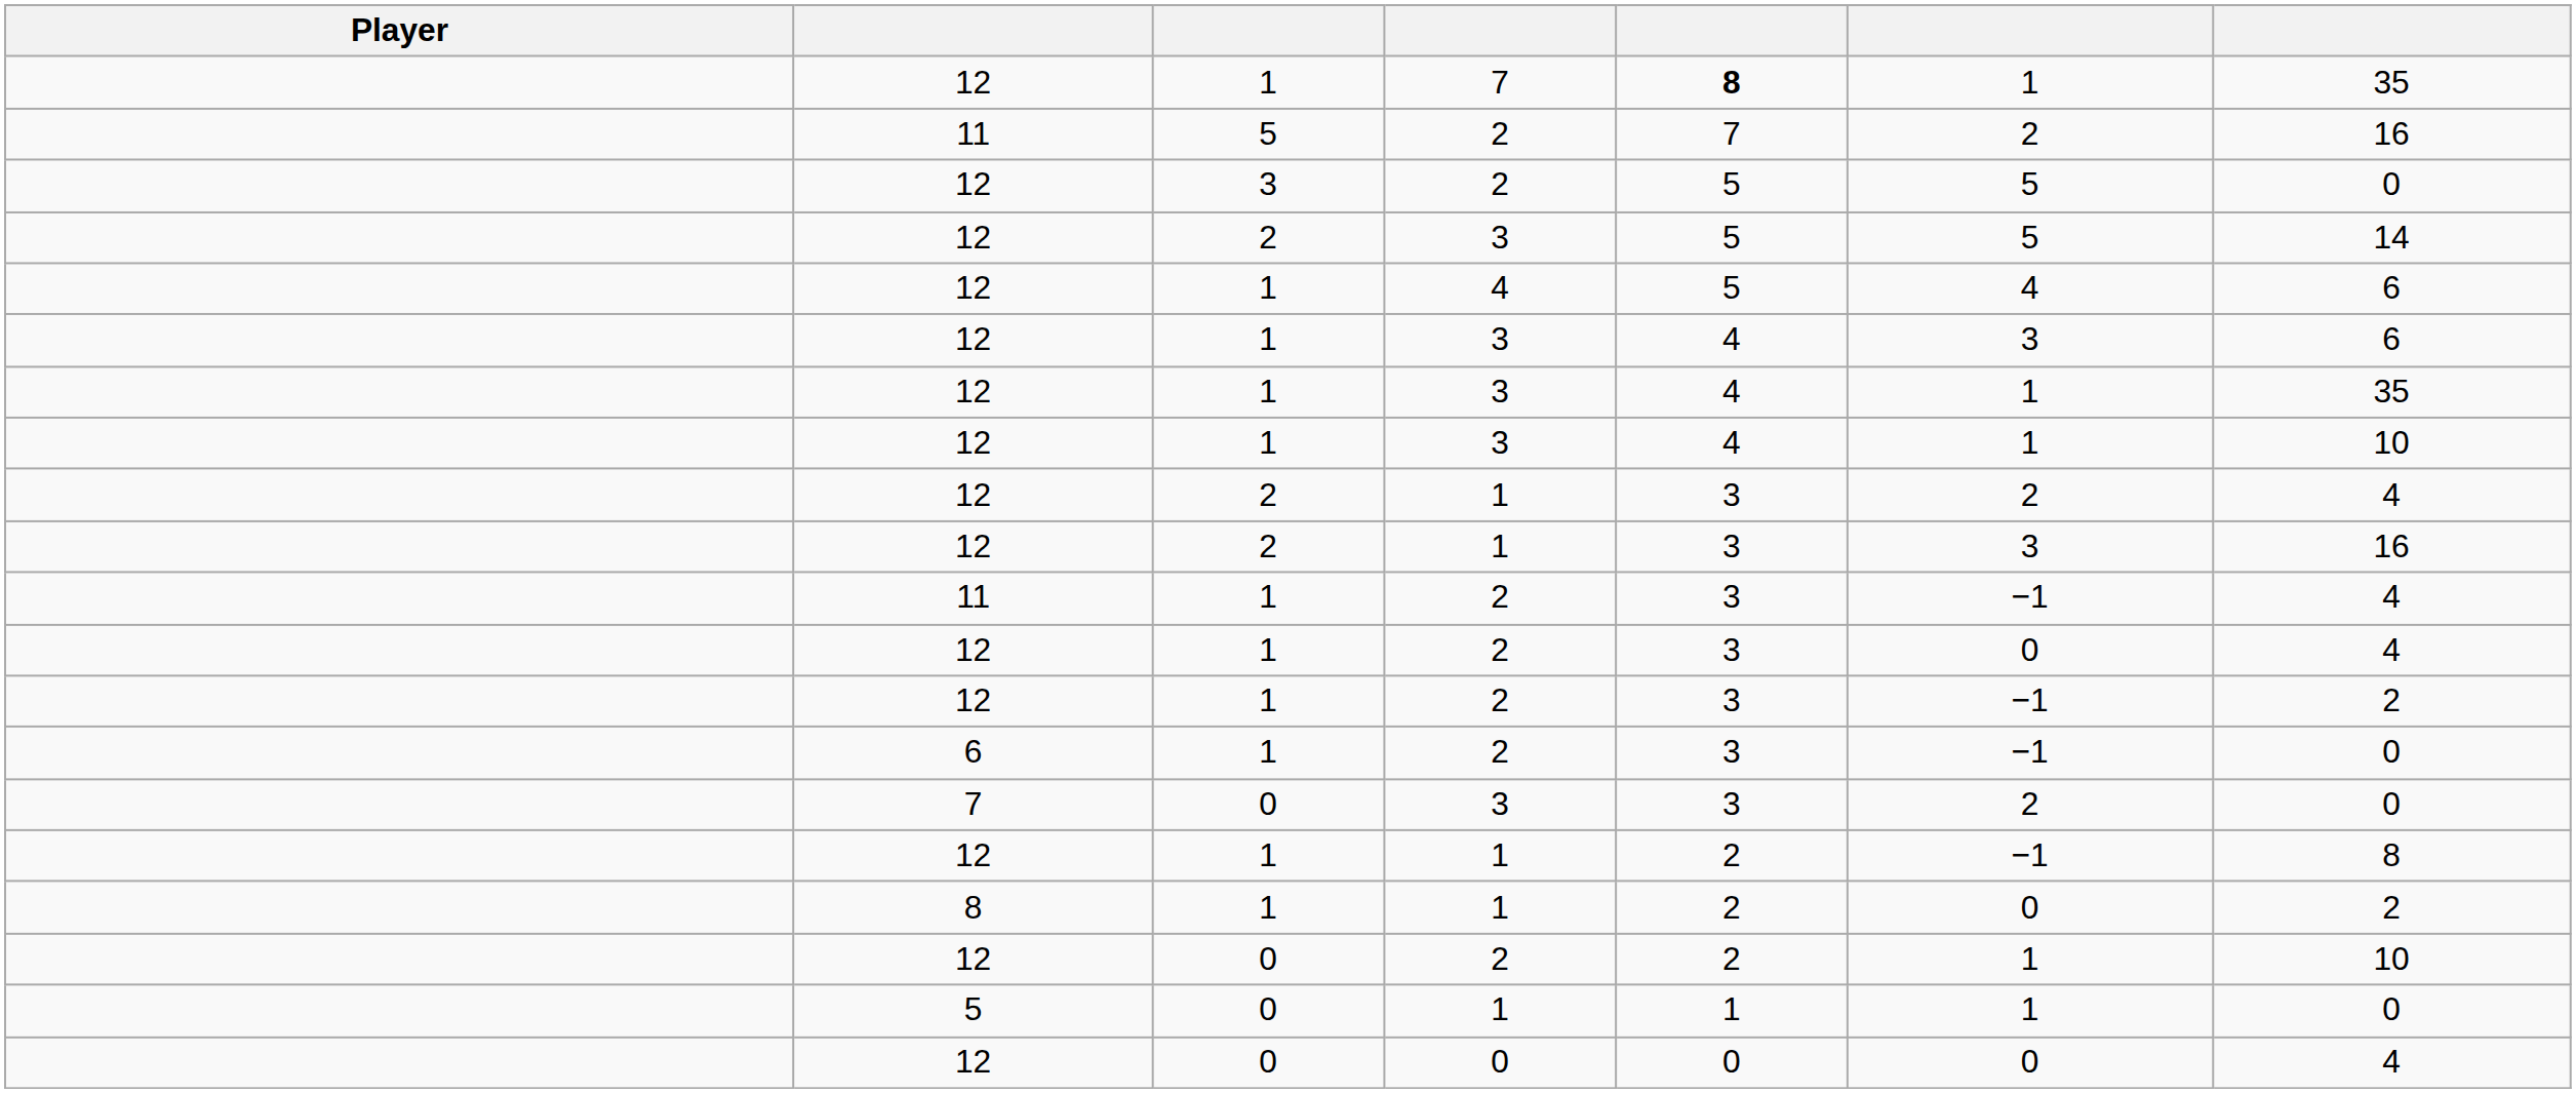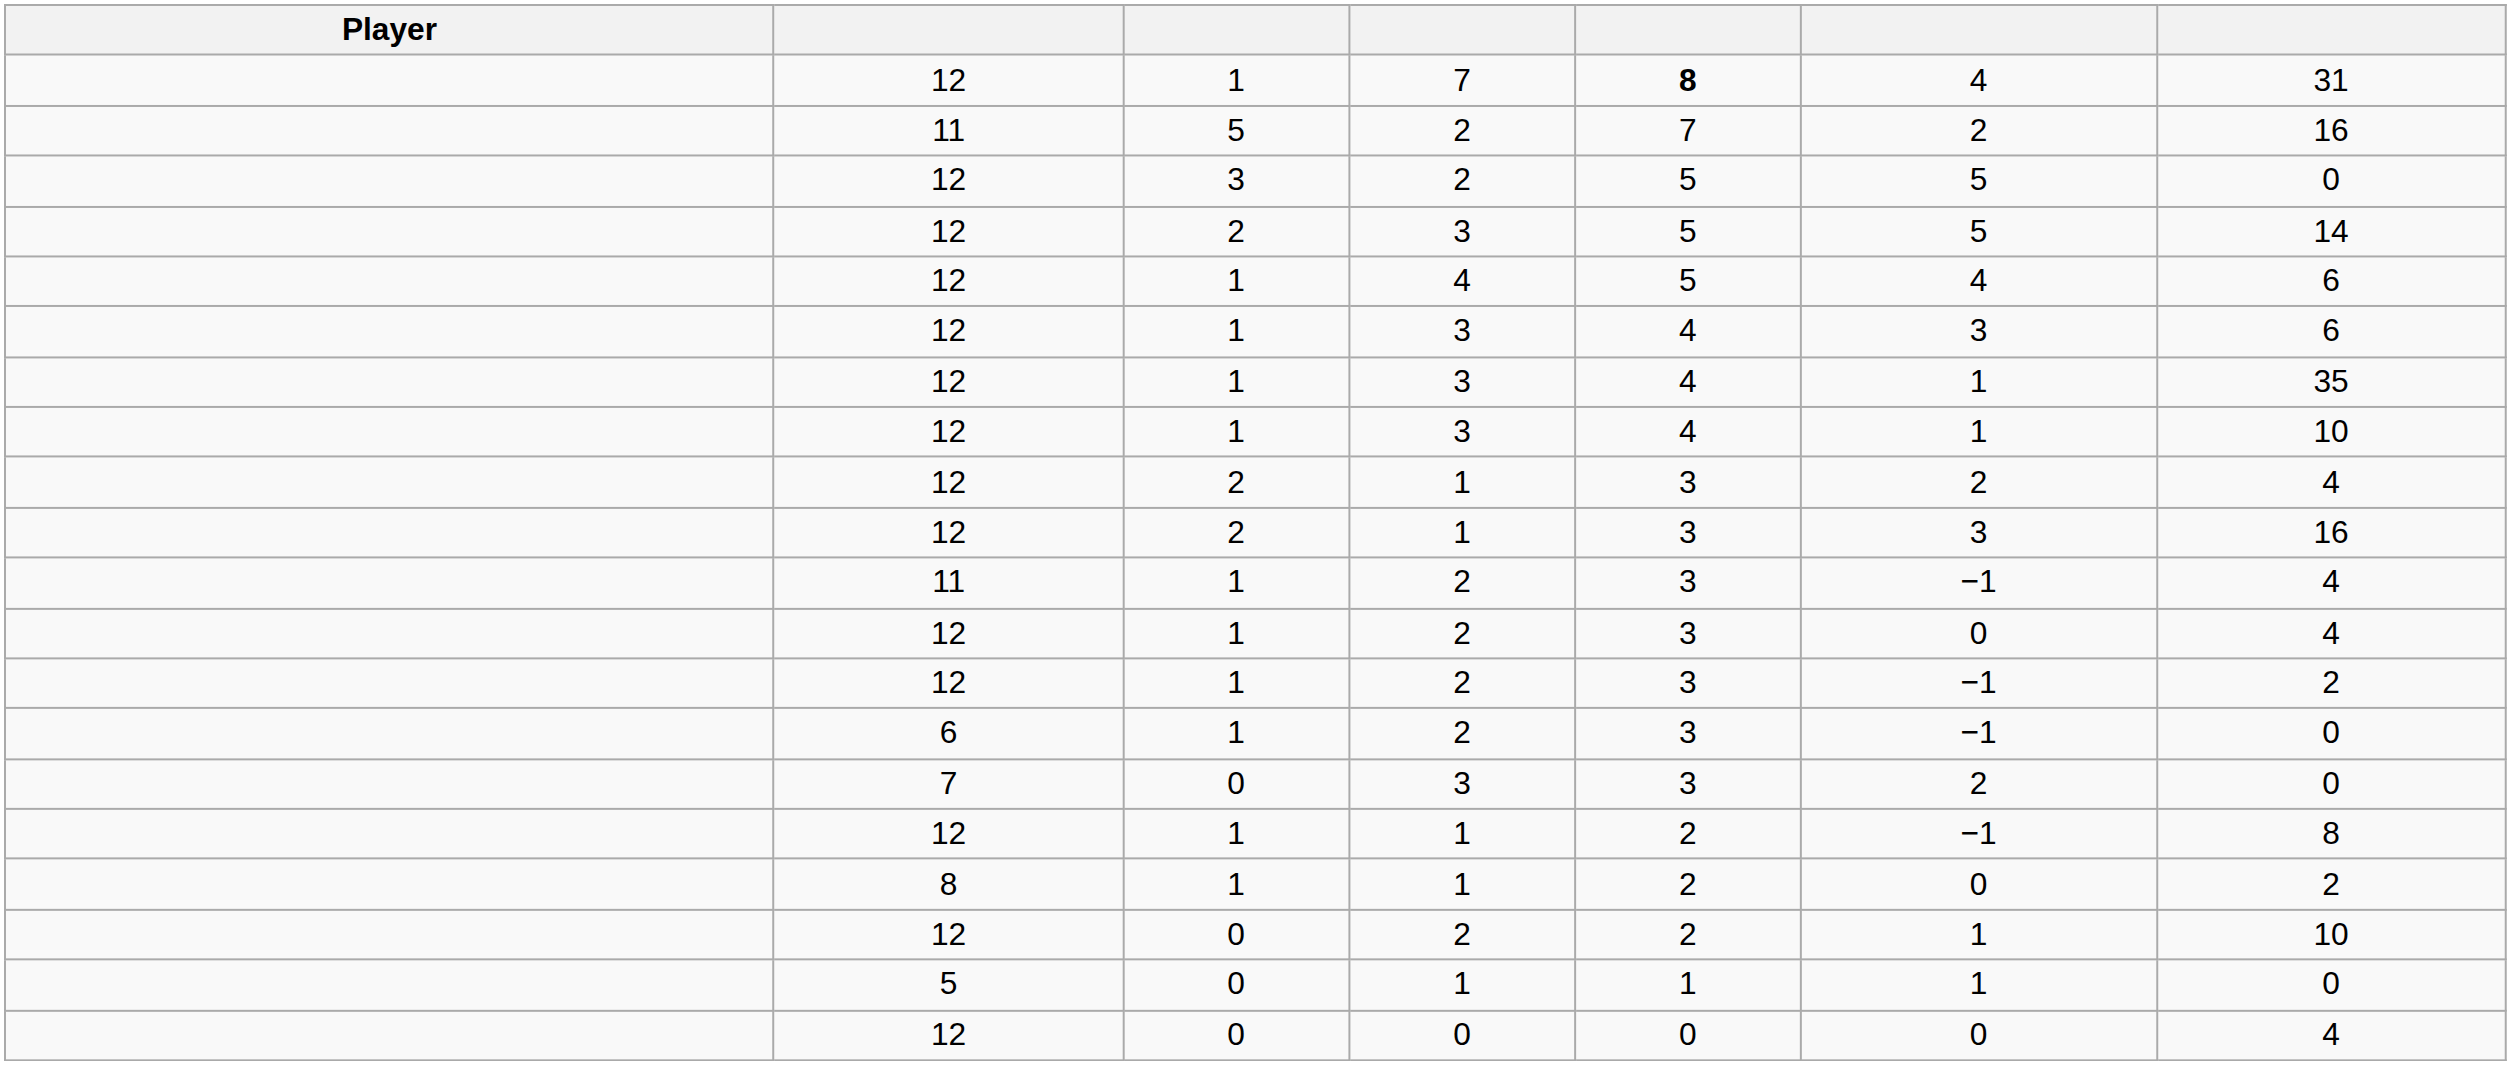12 / 7 | column 6: 1 -> 4
12 / 7 | column 7: 35 -> 31
